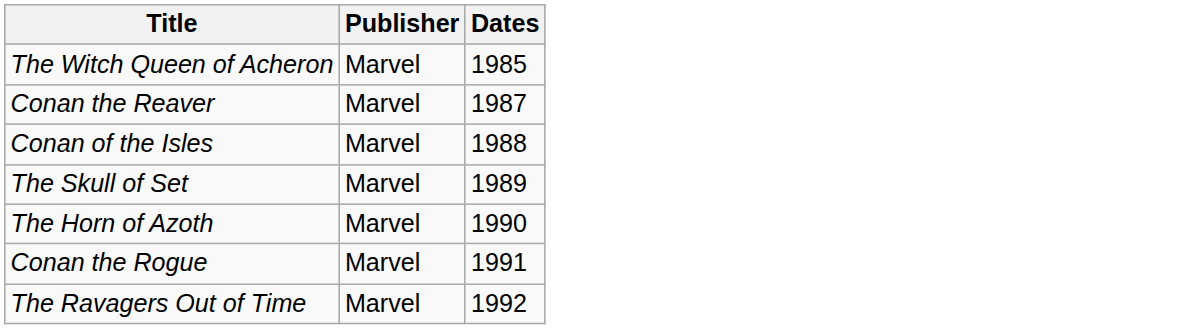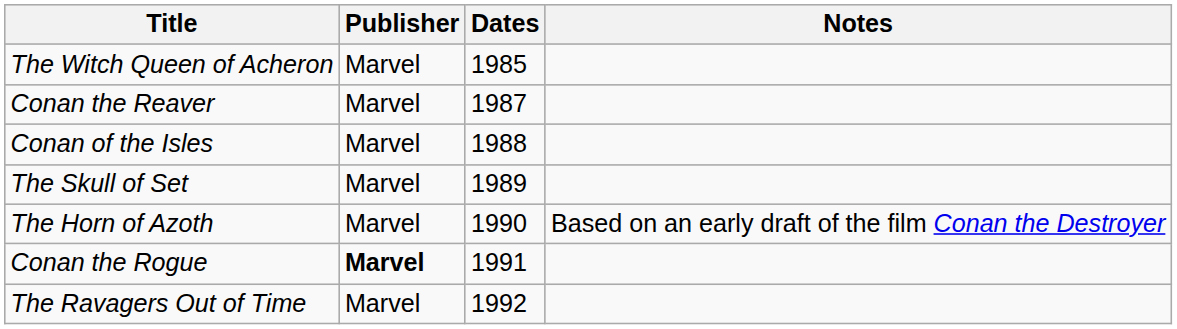+ column: Notes | Based on an early draft of the film Conan the Destroyer
Conan the Rogue | Publisher: normal -> bold
